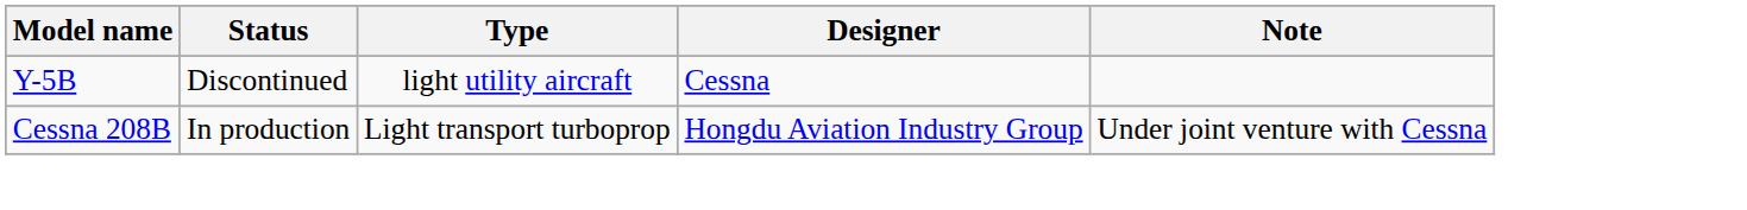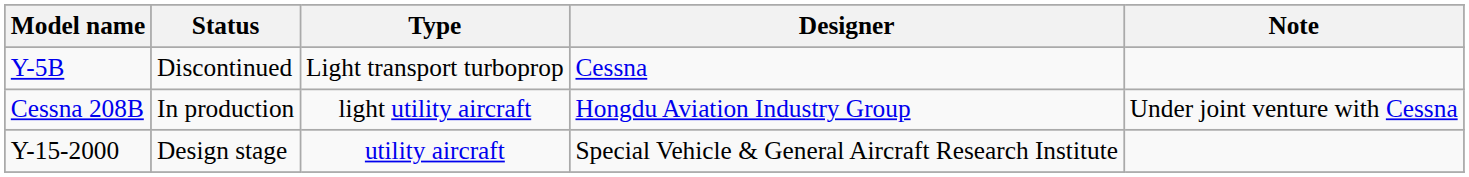Y-5B | Type: light utility aircraft -> Light transport turboprop
Cessna 208B | Type: Light transport turboprop -> light utility aircraft
+ row: Y-15-2000 | Design stage | utility aircraft | Special Vehicle & General Aircraft Research Institute
